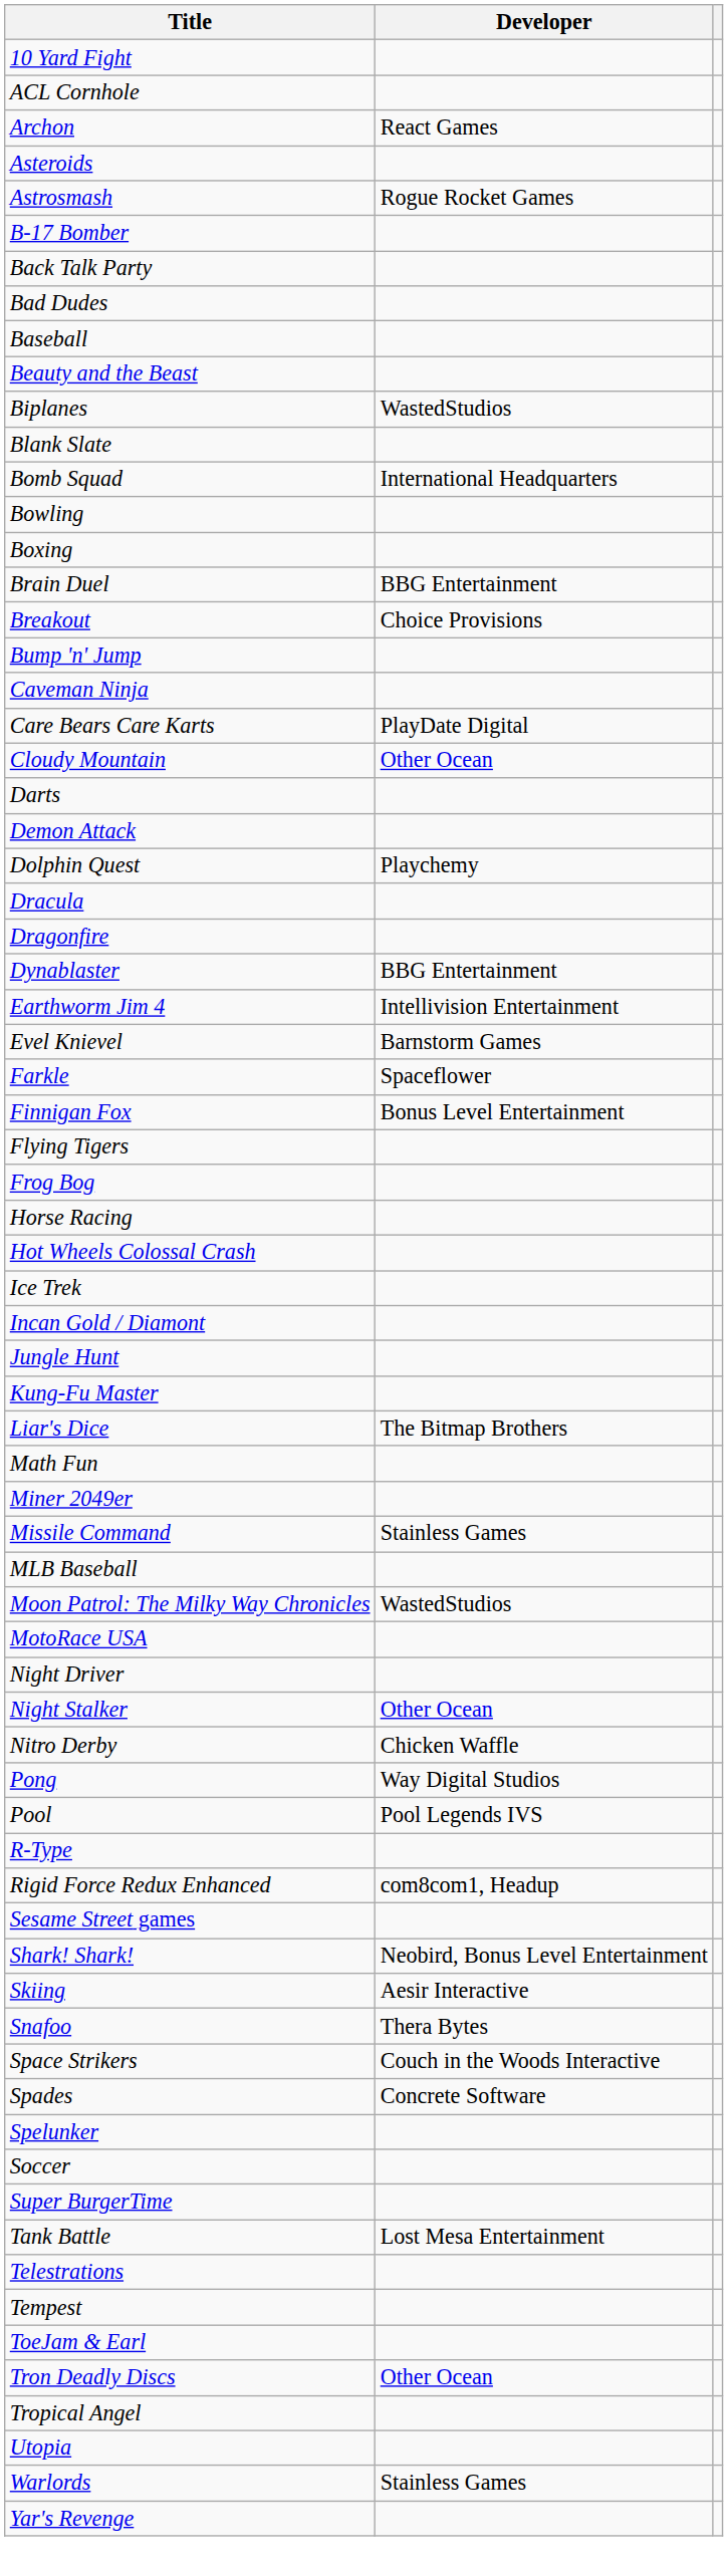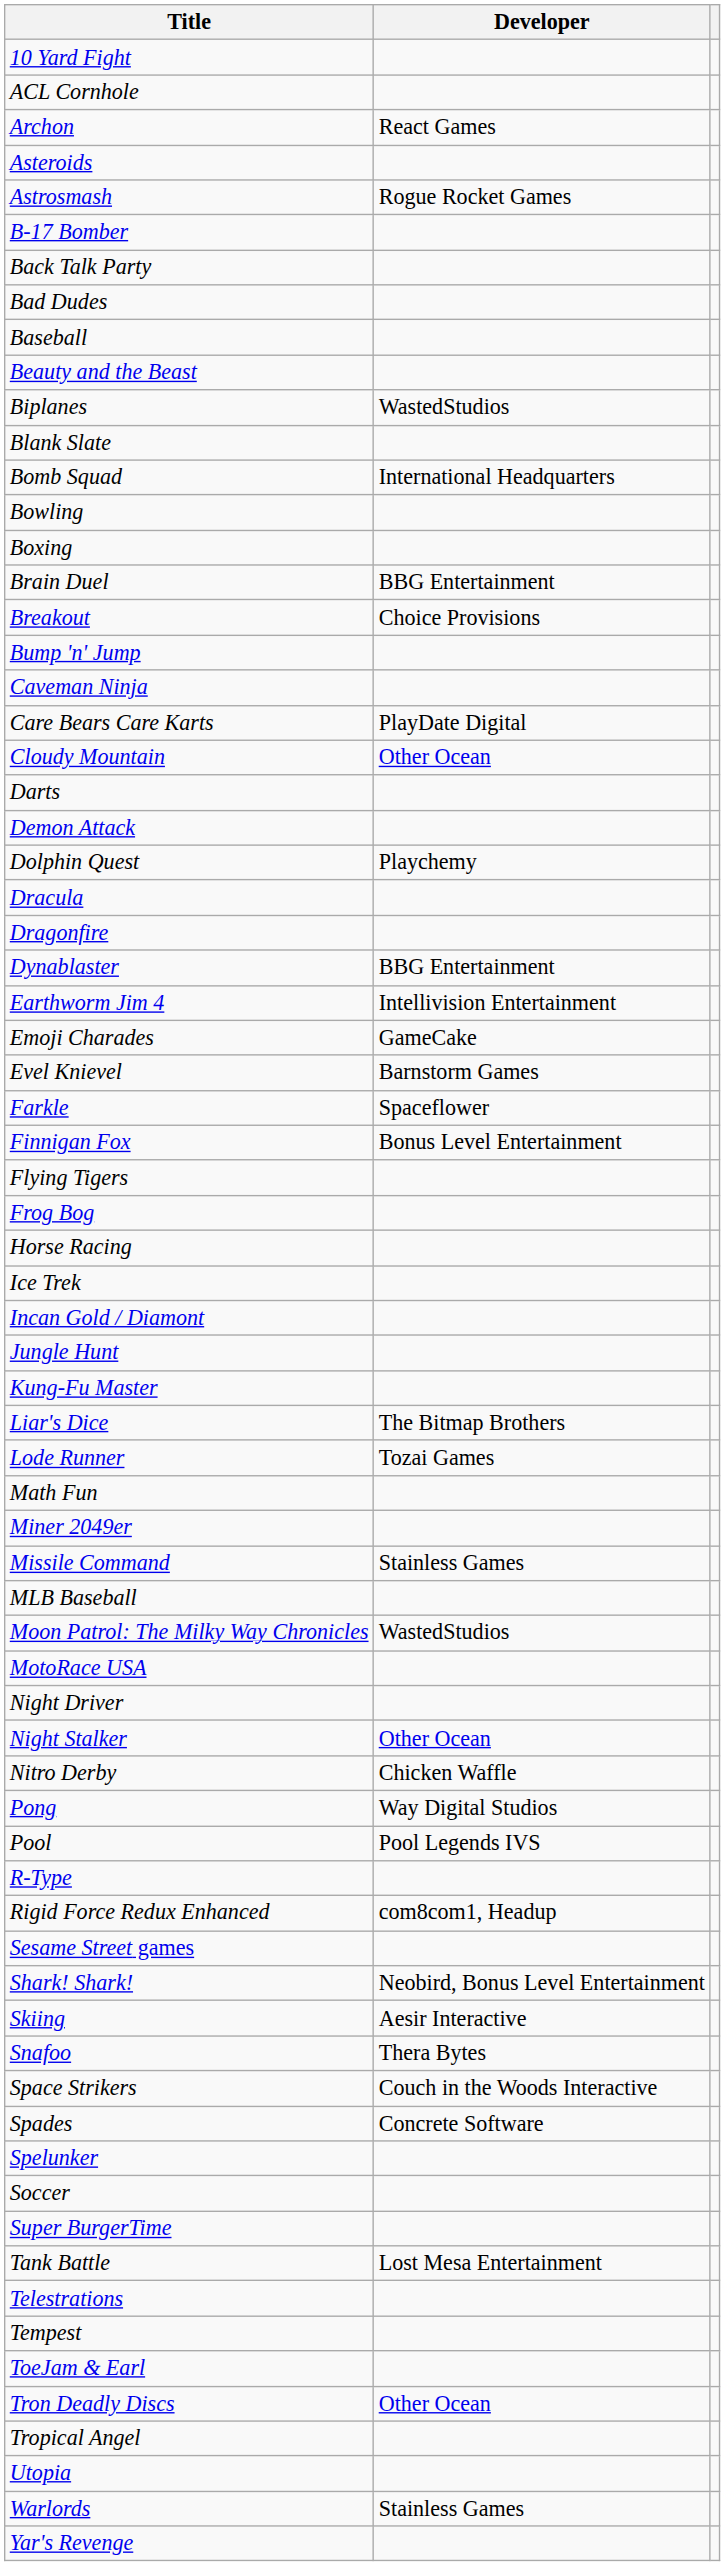+ row: Emoji Charades | GameCake
- row: Hot Wheels Colossal Crash
+ row: Lode Runner | Tozai Games
